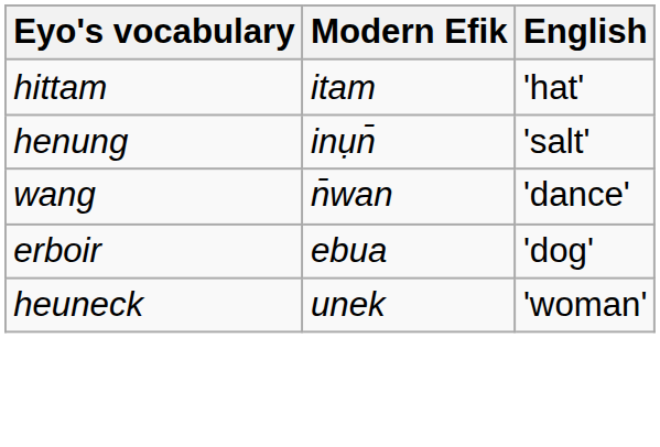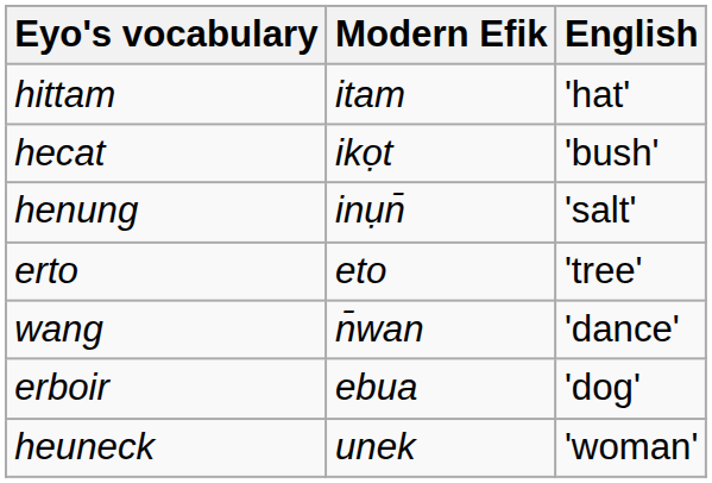+ row: hecat | ikọt | 'bush'
+ row: erto | eto | 'tree'
